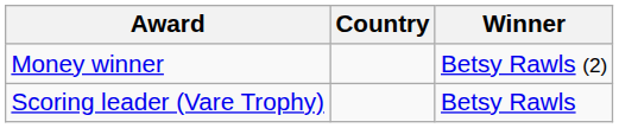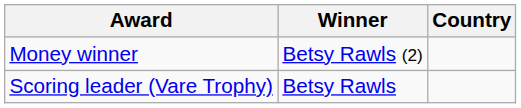columns swapped: Winner <-> Country
